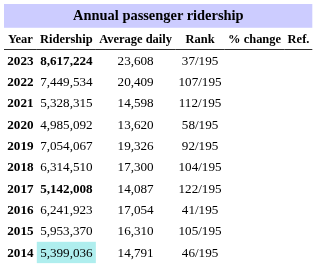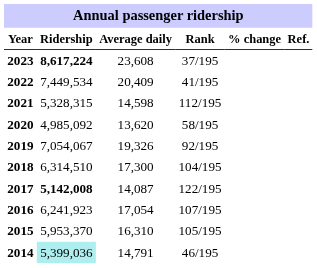2022 | Rank: 107/195 -> 41/195
2016 | Rank: 41/195 -> 107/195
